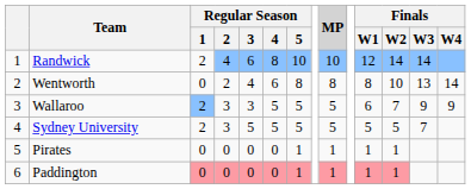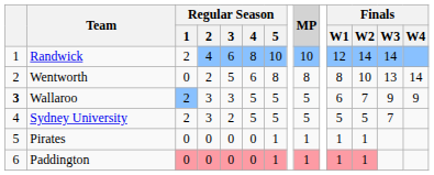Wentworth | Regular Season / 3: 4 -> 5
Wallaroo | column 1: normal -> bold
Sydney University | Regular Season / 3: 5 -> 2
